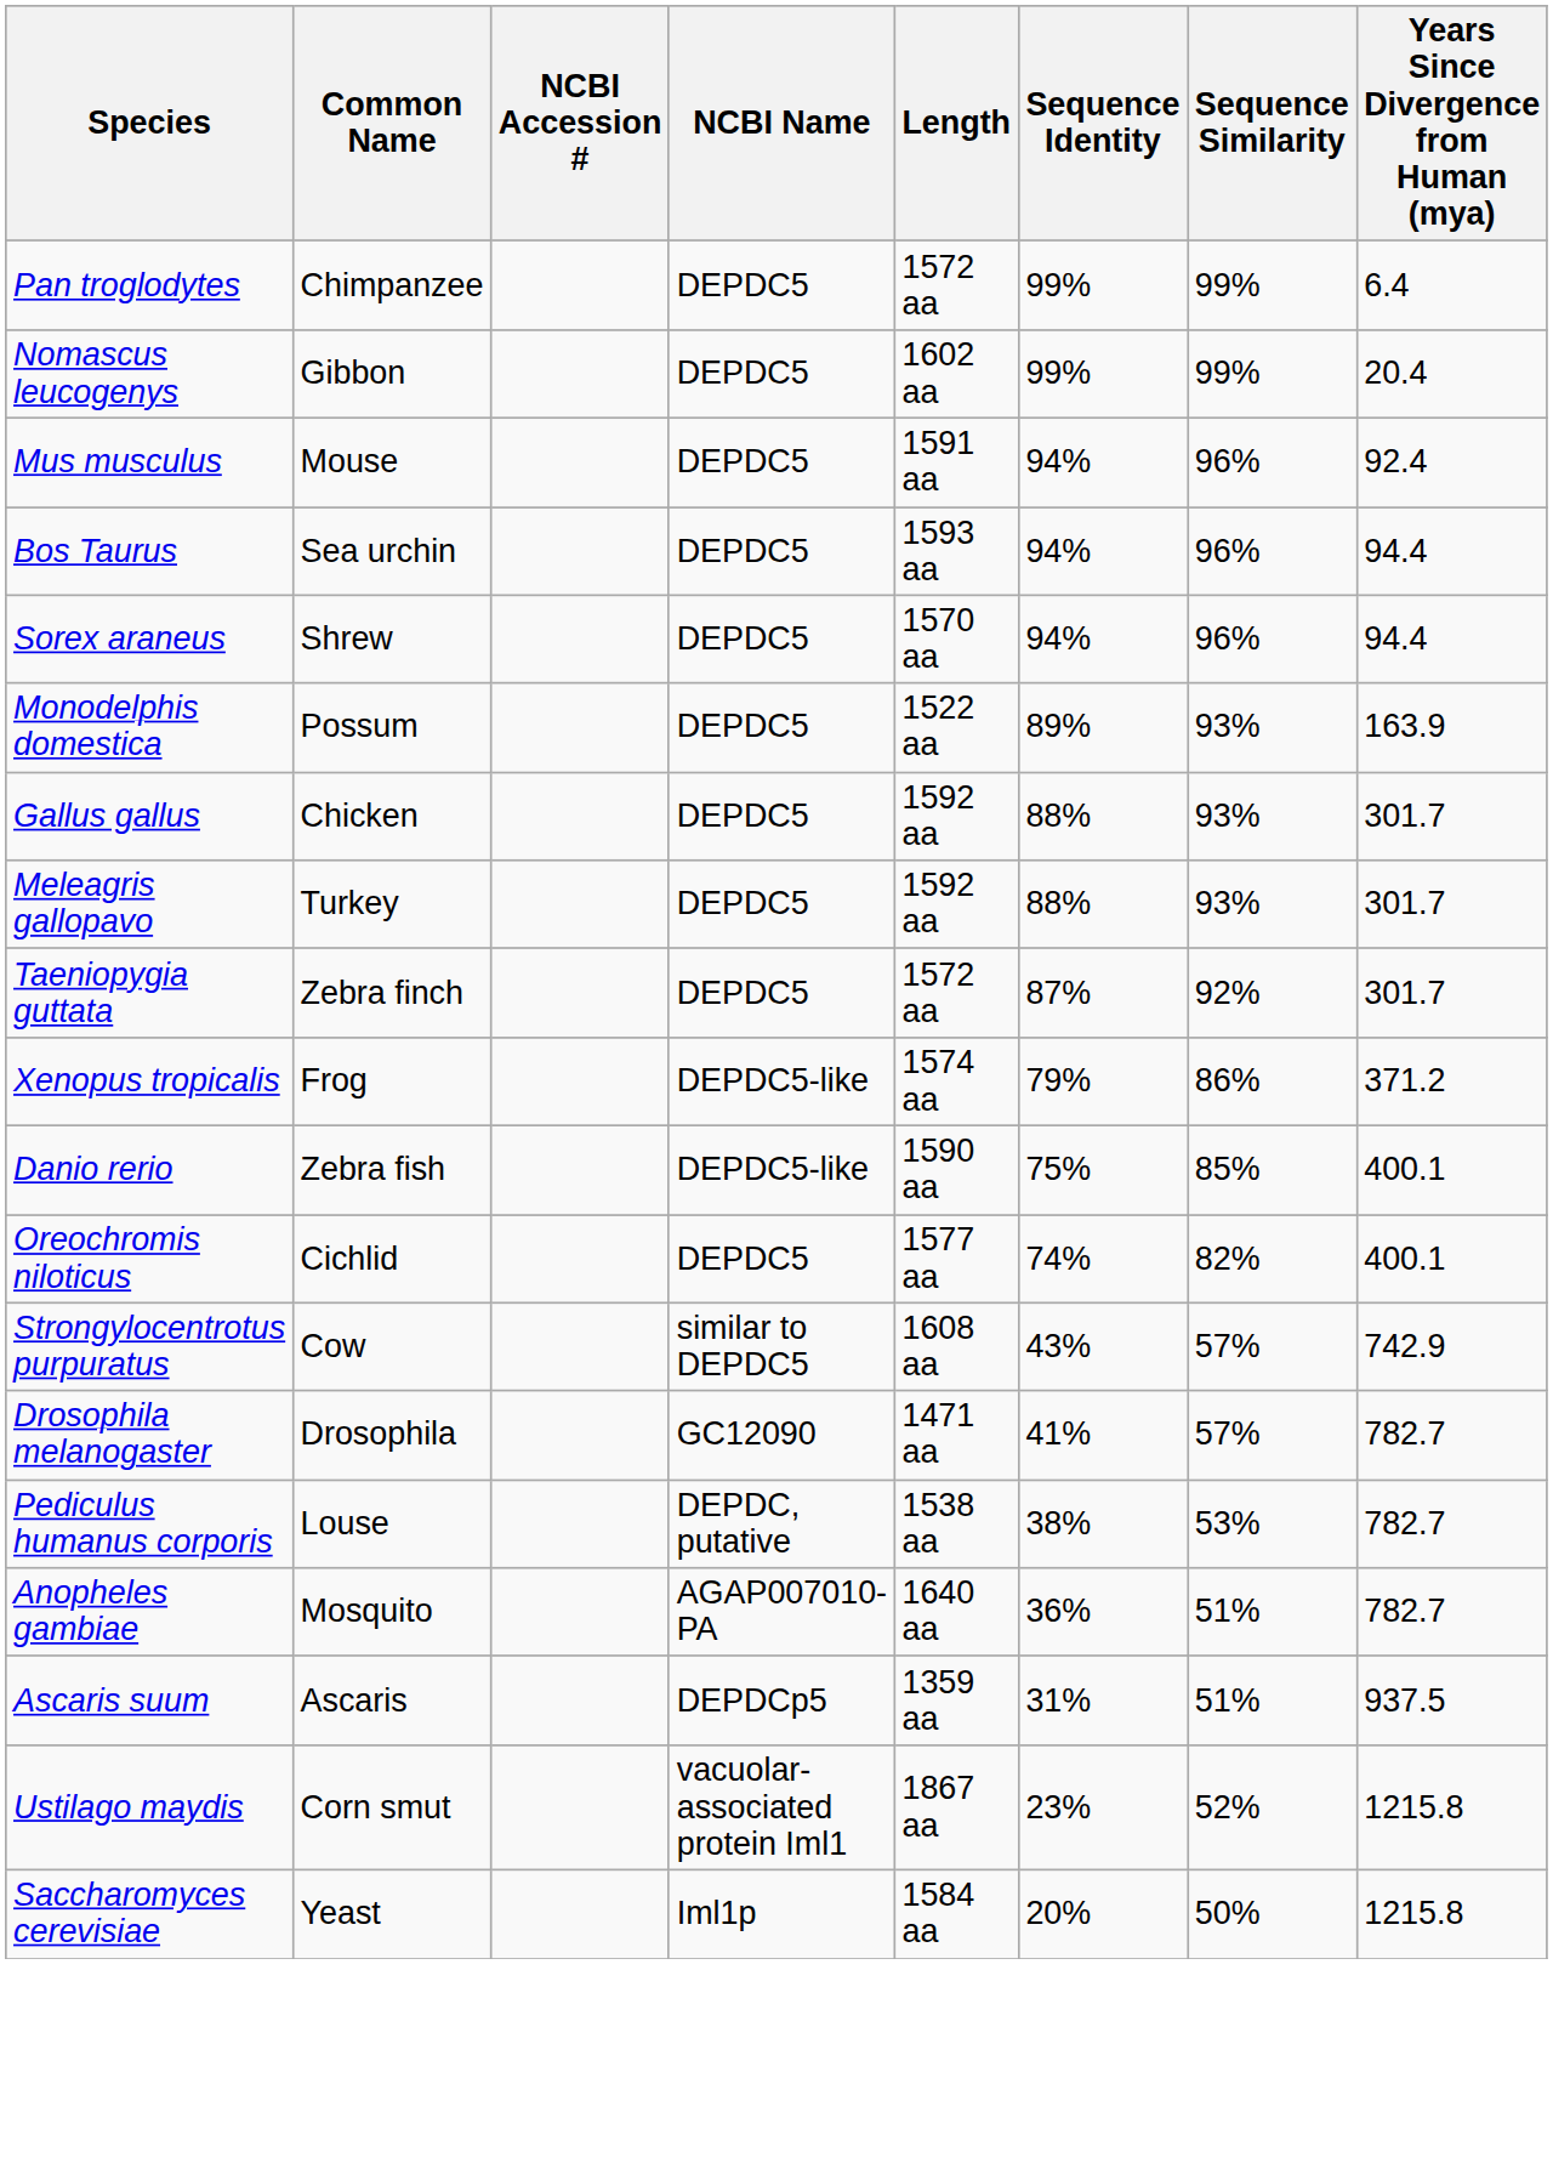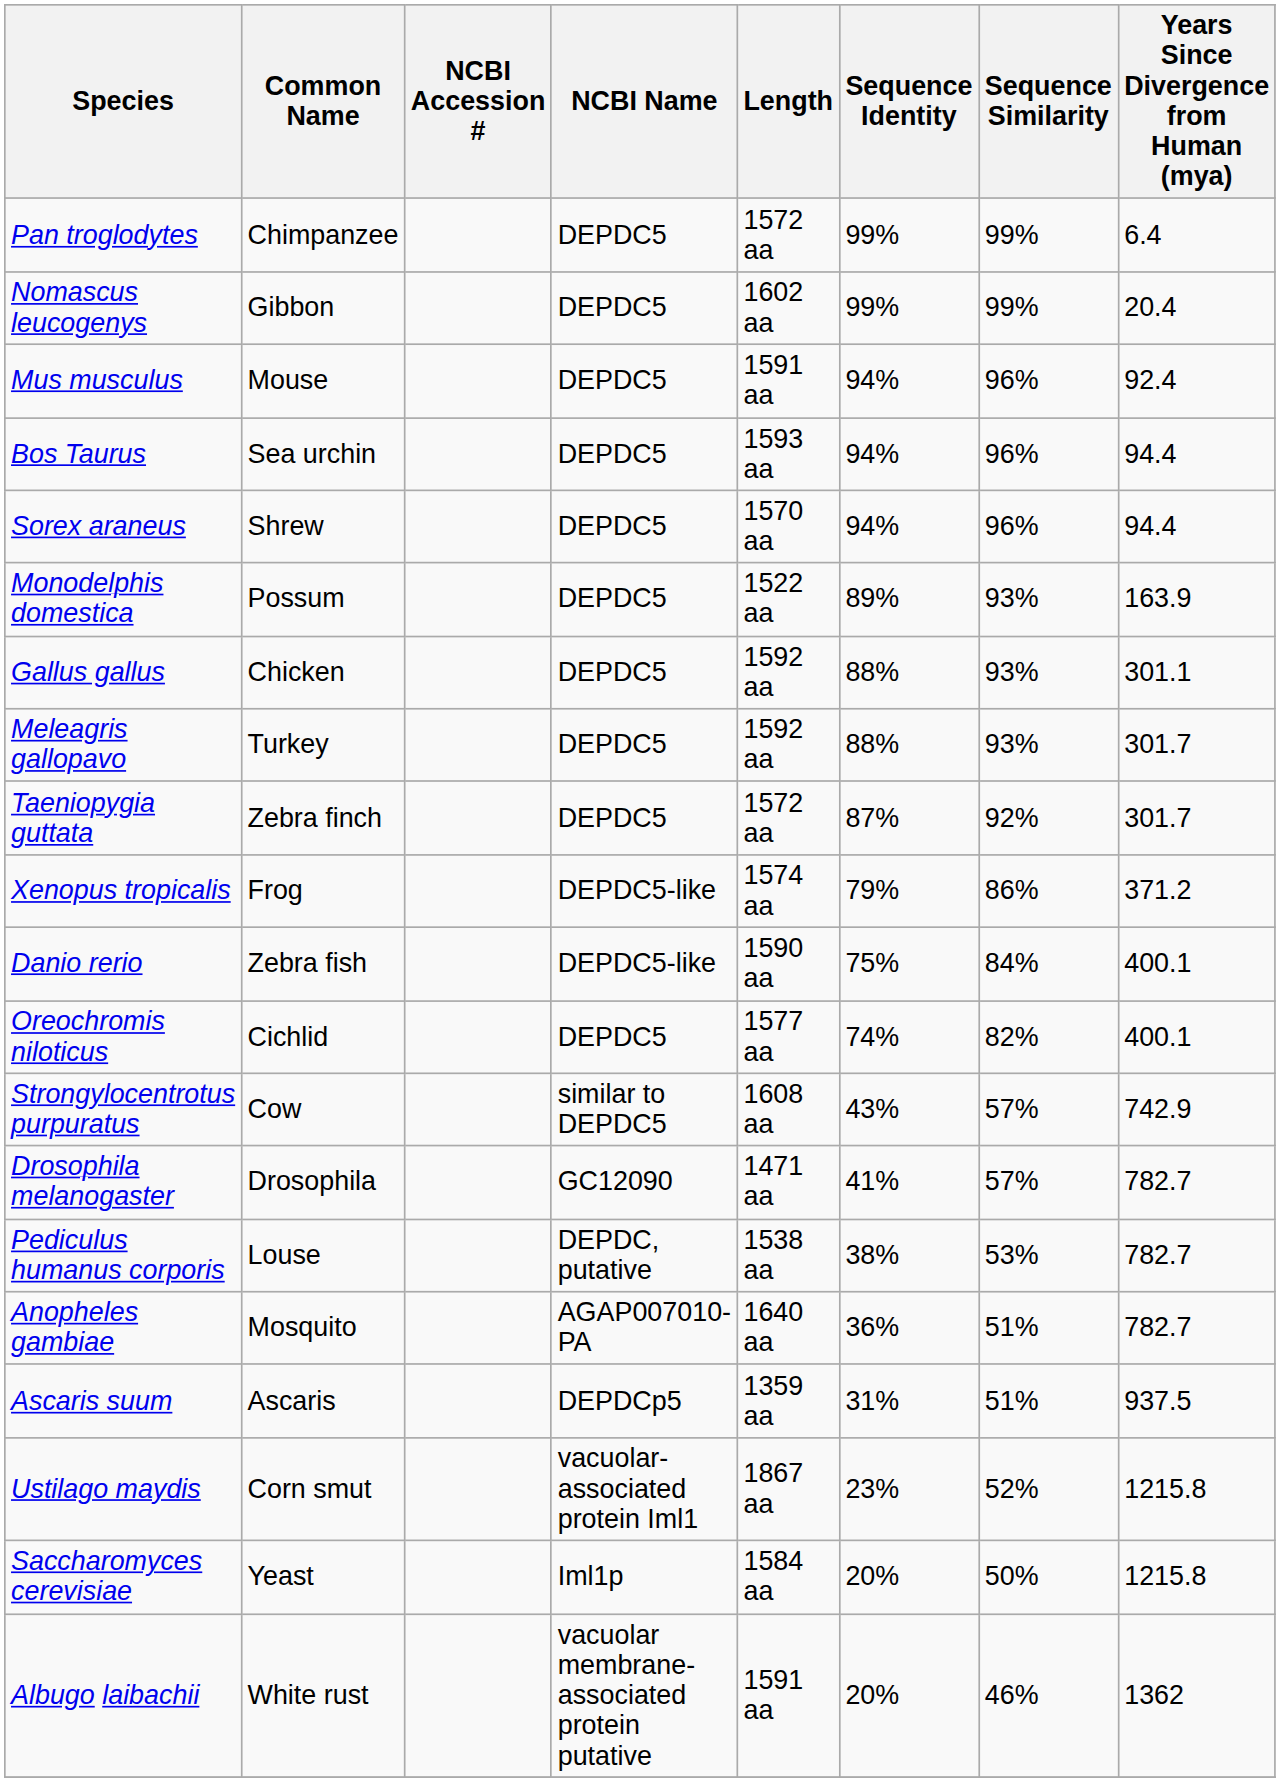Gallus gallus | Years Since Divergence from Human (mya): 301.7 -> 301.1
Danio rerio | Sequence Similarity: 85% -> 84%
+ row: Albugo laibachii | White rust | vacuolar membrane-associated protein putative | 1591 aa | 20% | 46% | 1362
